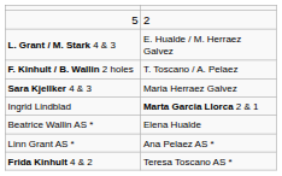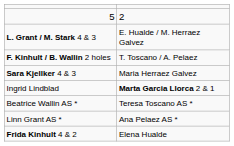Beatrice Wallin AS * | column 2: Elena Hualde -> Teresa Toscano AS *
Frida Kinhult 4 & 2 | column 2: Teresa Toscano AS * -> Elena Hualde
